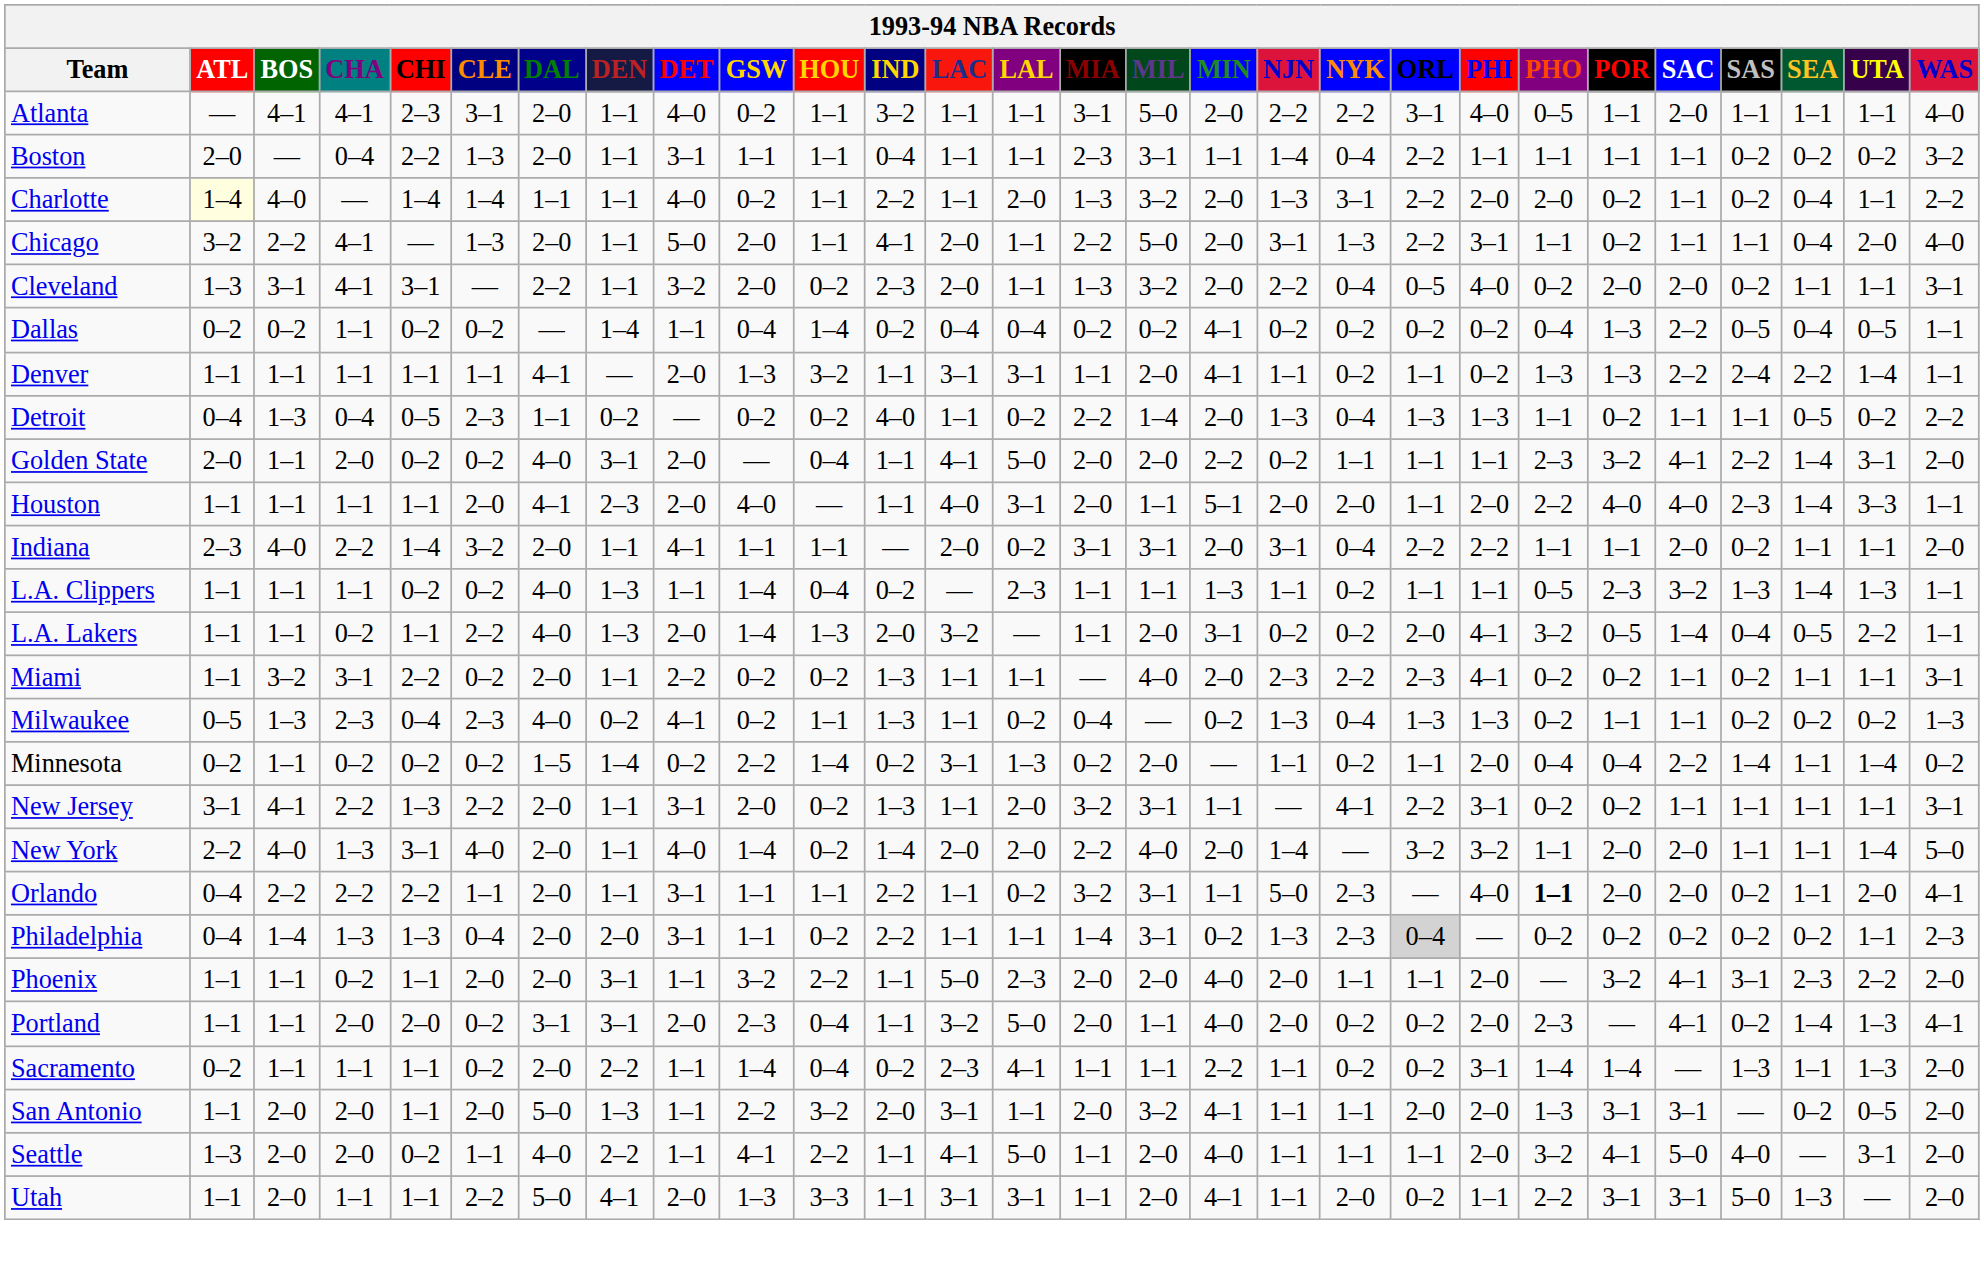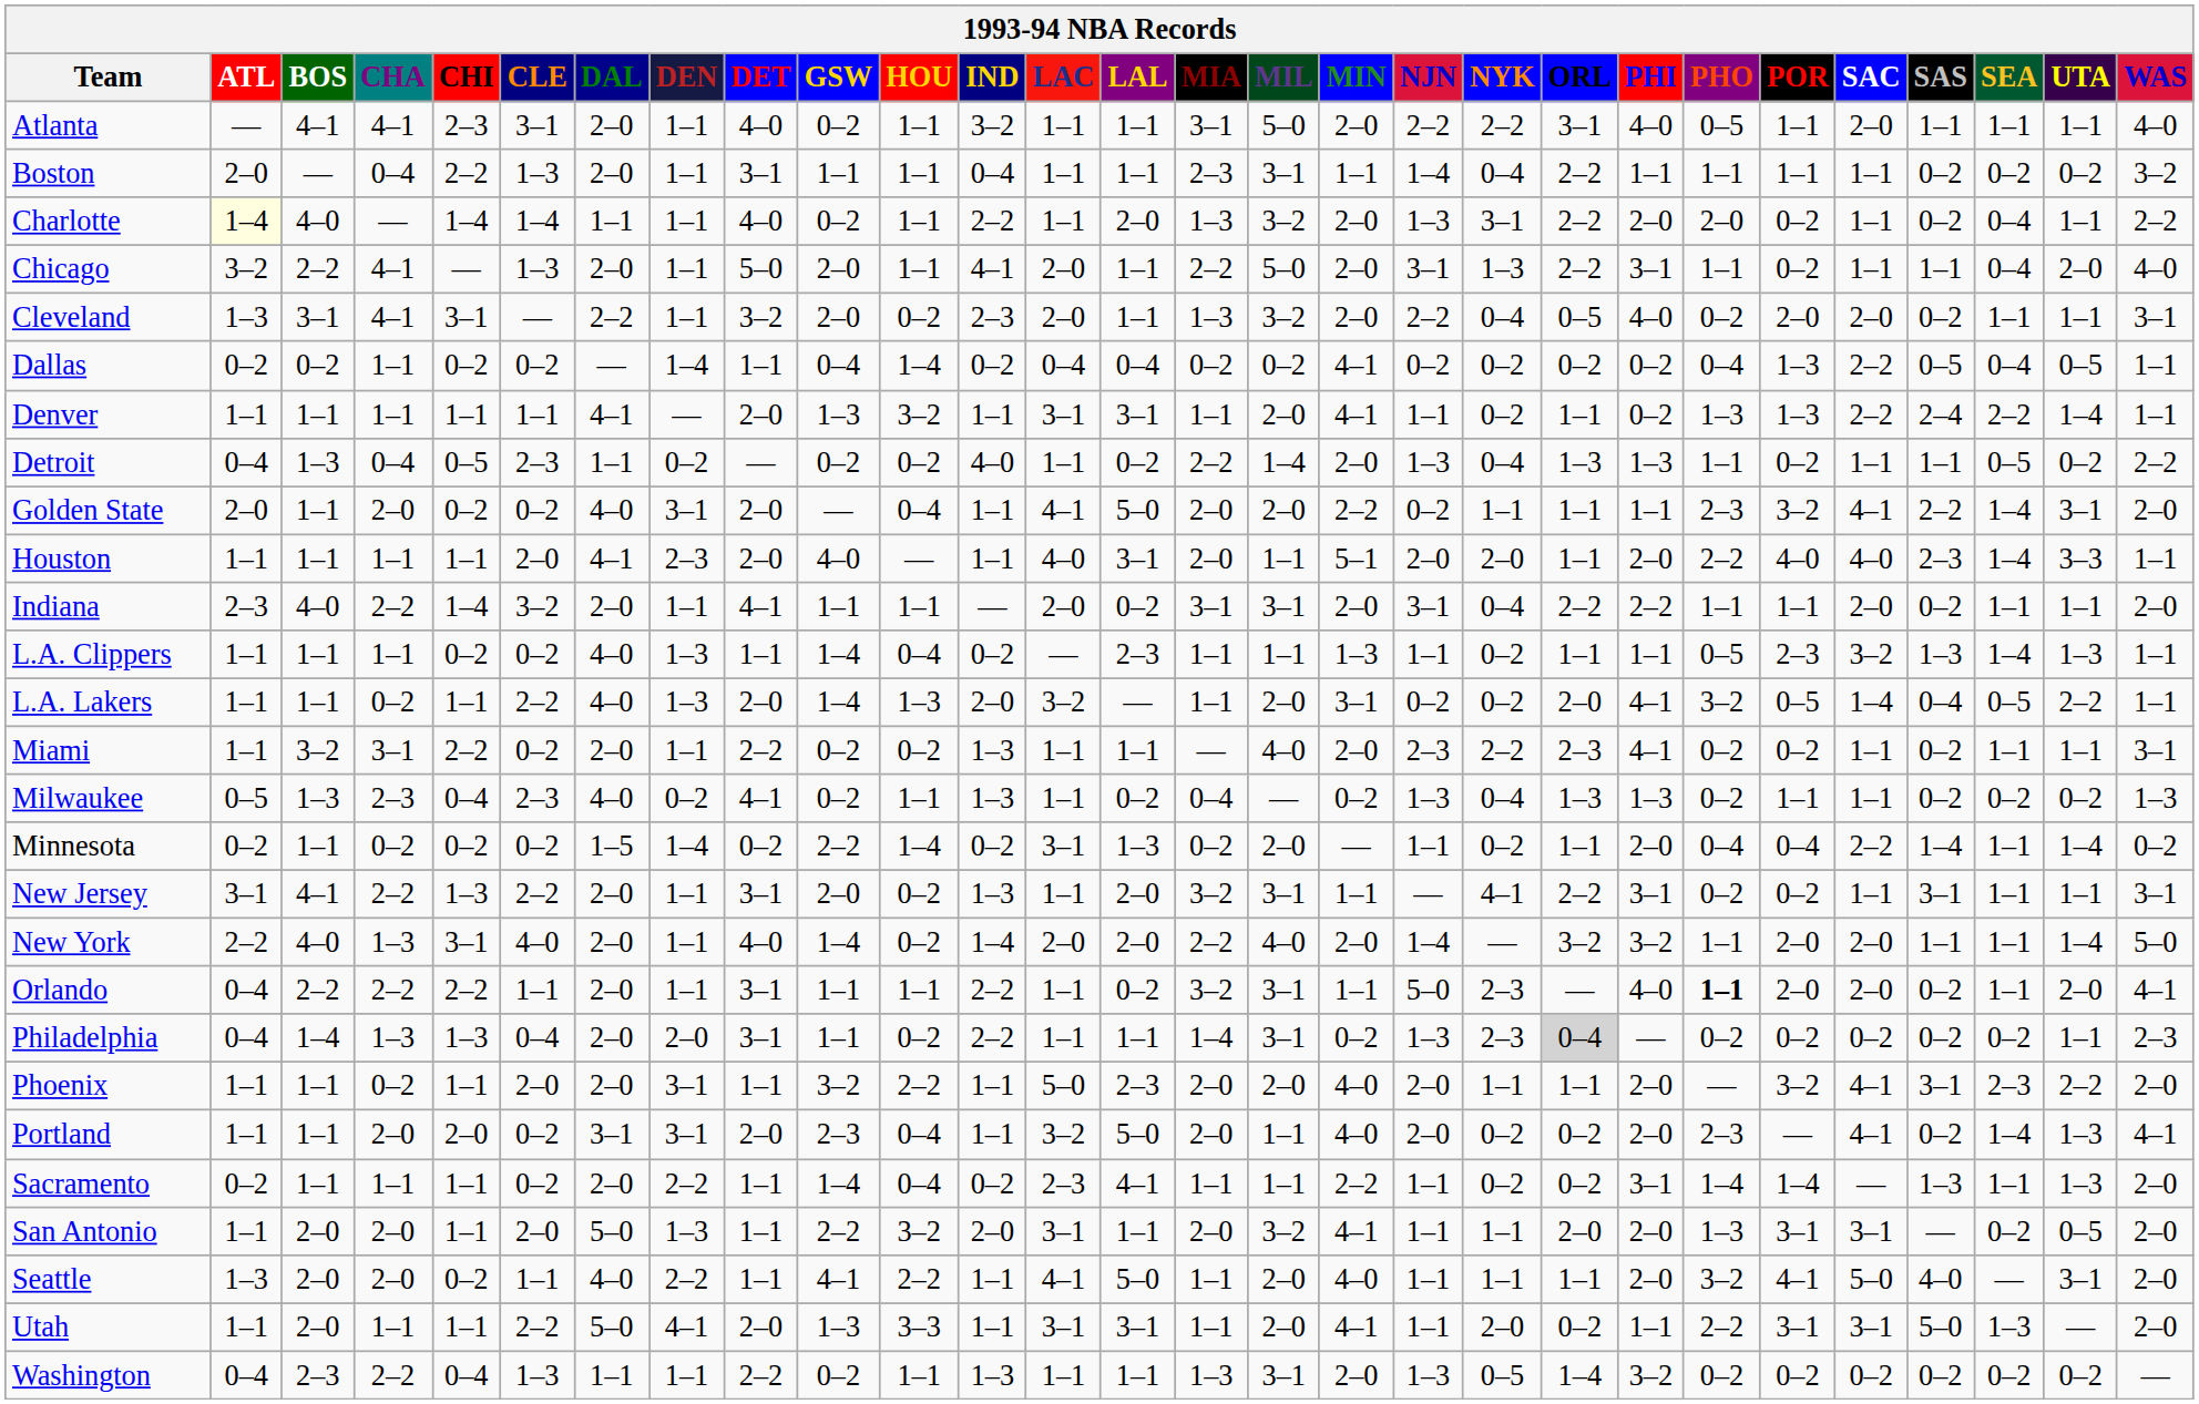New Jersey | SAS: 1–1 -> 3–1
+ row: Washington | 0–4 | 2–3 | 2–2 | 0–4 | 1–3 | 1–1 | 1–1 | 2–2 | 0–2 | 1–1 | 1–3 | 1–1 | 1–1 | 1–3 | 3–1 | 2–0 | 1–3 | 0–5 | 1–4 | 3–2 | 0–2 | 0–2 | 0–2 | 0–2 | 0–2 | 0–2 | —
